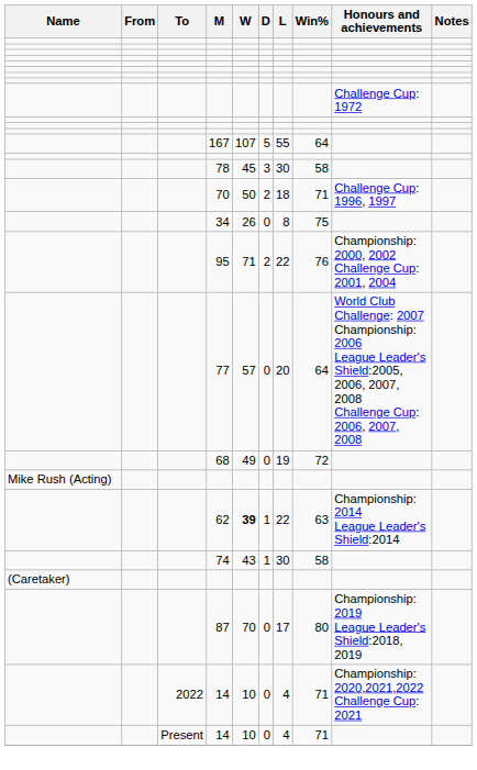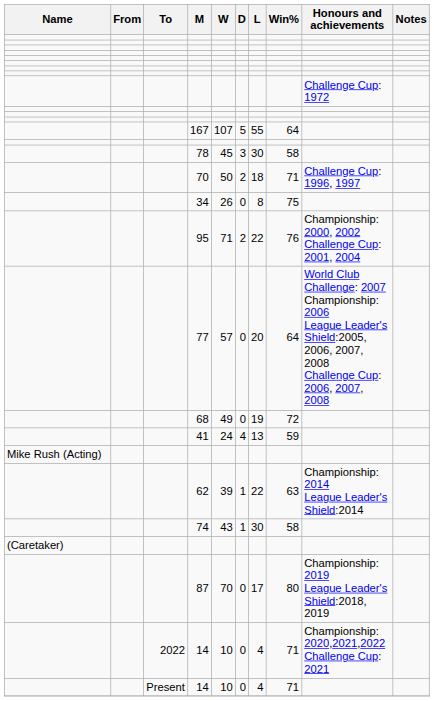+ row: 41 | 24 | 4 | 13 | 59
62 | W: bold -> normal
